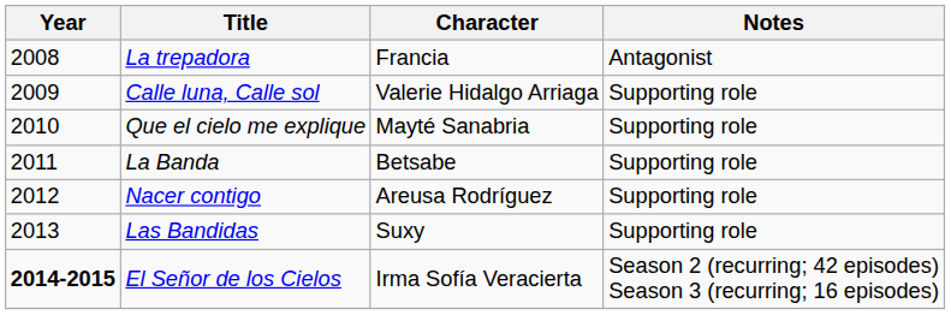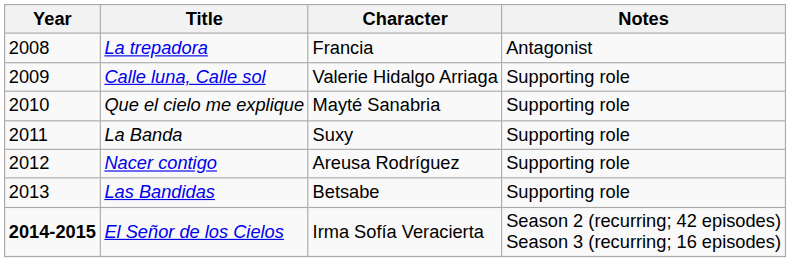La Banda | Character: Betsabe -> Suxy
Las Bandidas | Character: Suxy -> Betsabe
